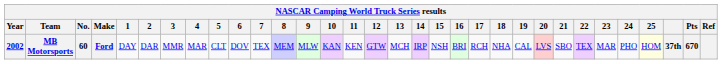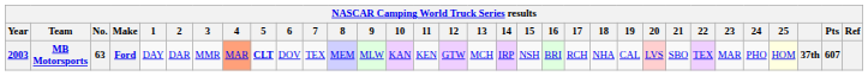MB Motorsports | Year: 2002 -> 2003
MB Motorsports | No.: 60 -> 63
MB Motorsports | 4: no background -> lightsalmon background
MB Motorsports | 5: normal -> bold
MB Motorsports | Pts: 670 -> 607
